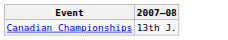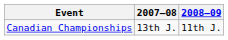+ column: 2008–09 | 11th J.
